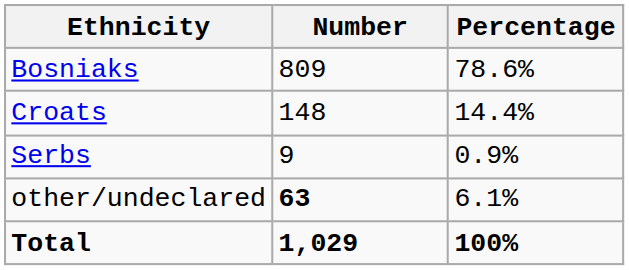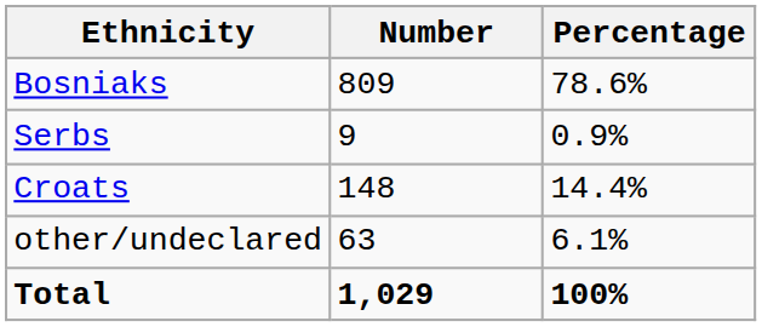rows swapped: Croats <-> Serbs
other/undeclared | Number: bold -> normal
